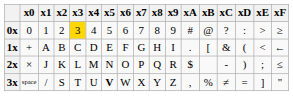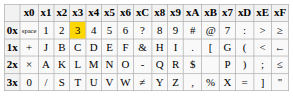columns swapped: x7 <-> xC
0x | x0: 0 -> space
1x | x1: A -> J
2x | x1: J -> A
3x | x0: space -> 0
3x | x5: bold -> normal
